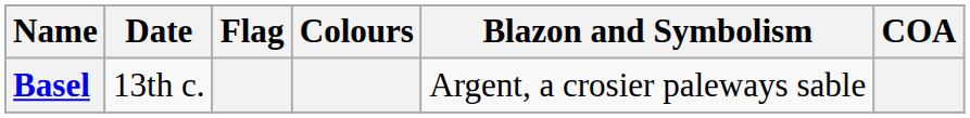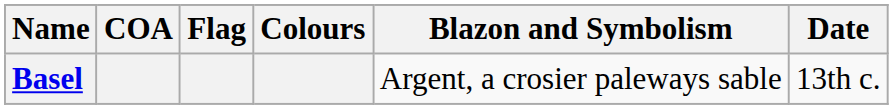columns swapped: COA <-> Date
